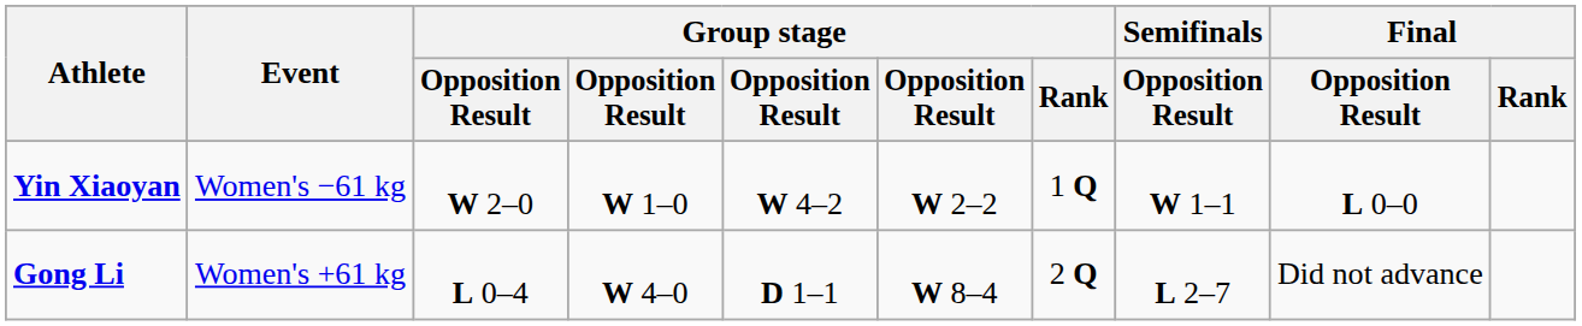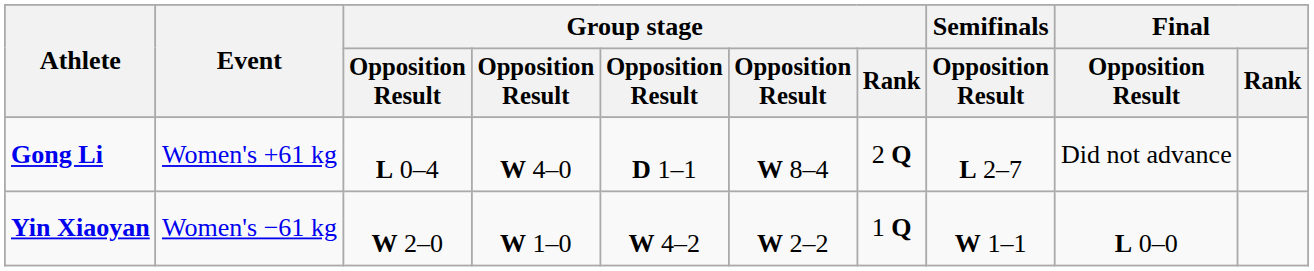rows swapped: Yin Xiaoyan <-> Gong Li
